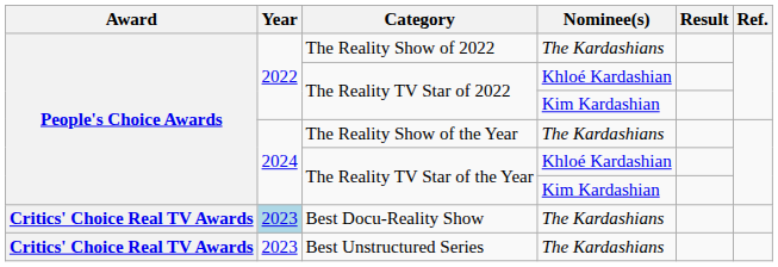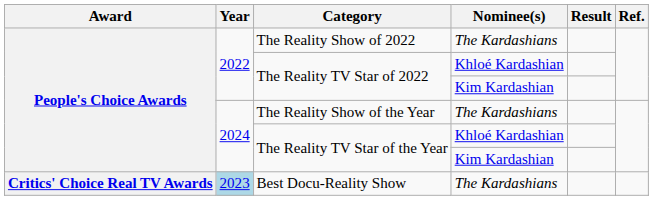- row: Critics' Choice Real TV Awards | 2023 | Best Unstructured Series | The Kardashians
